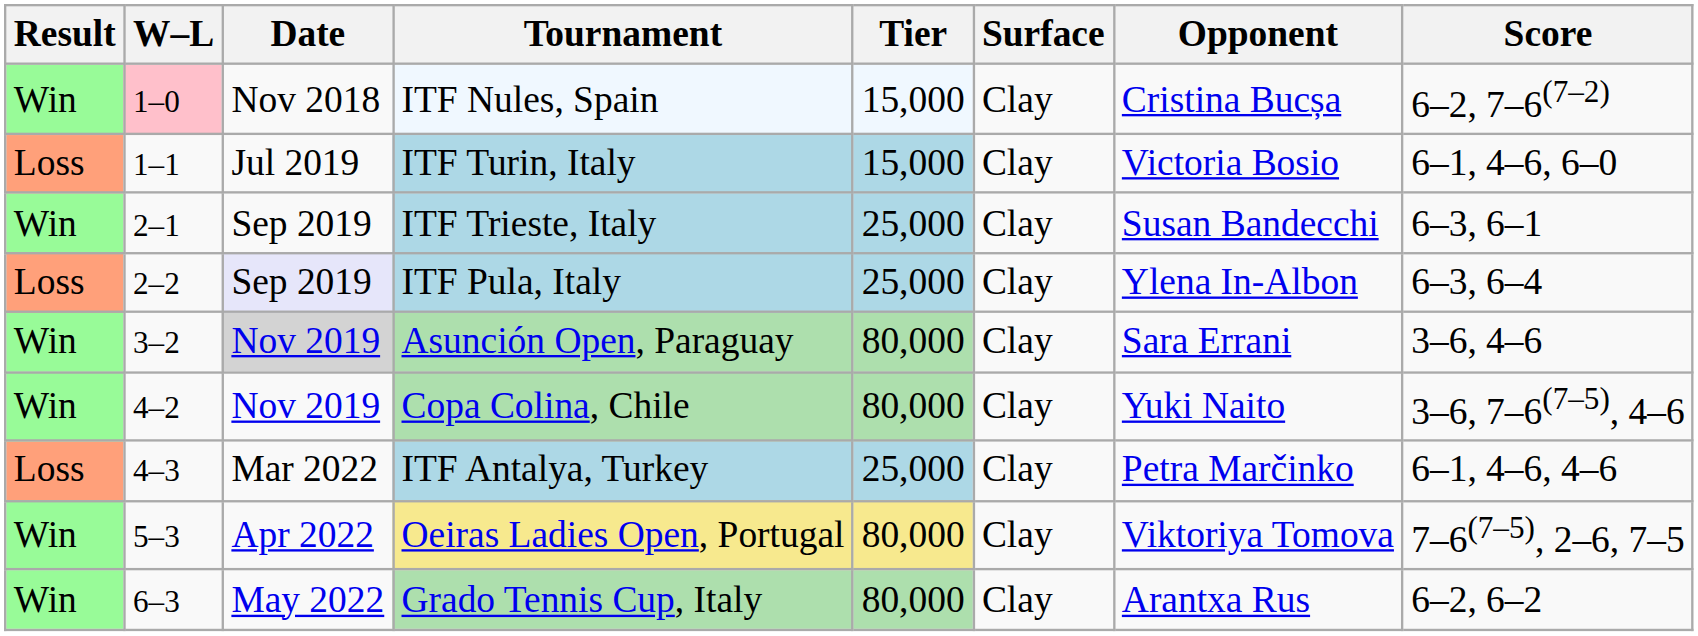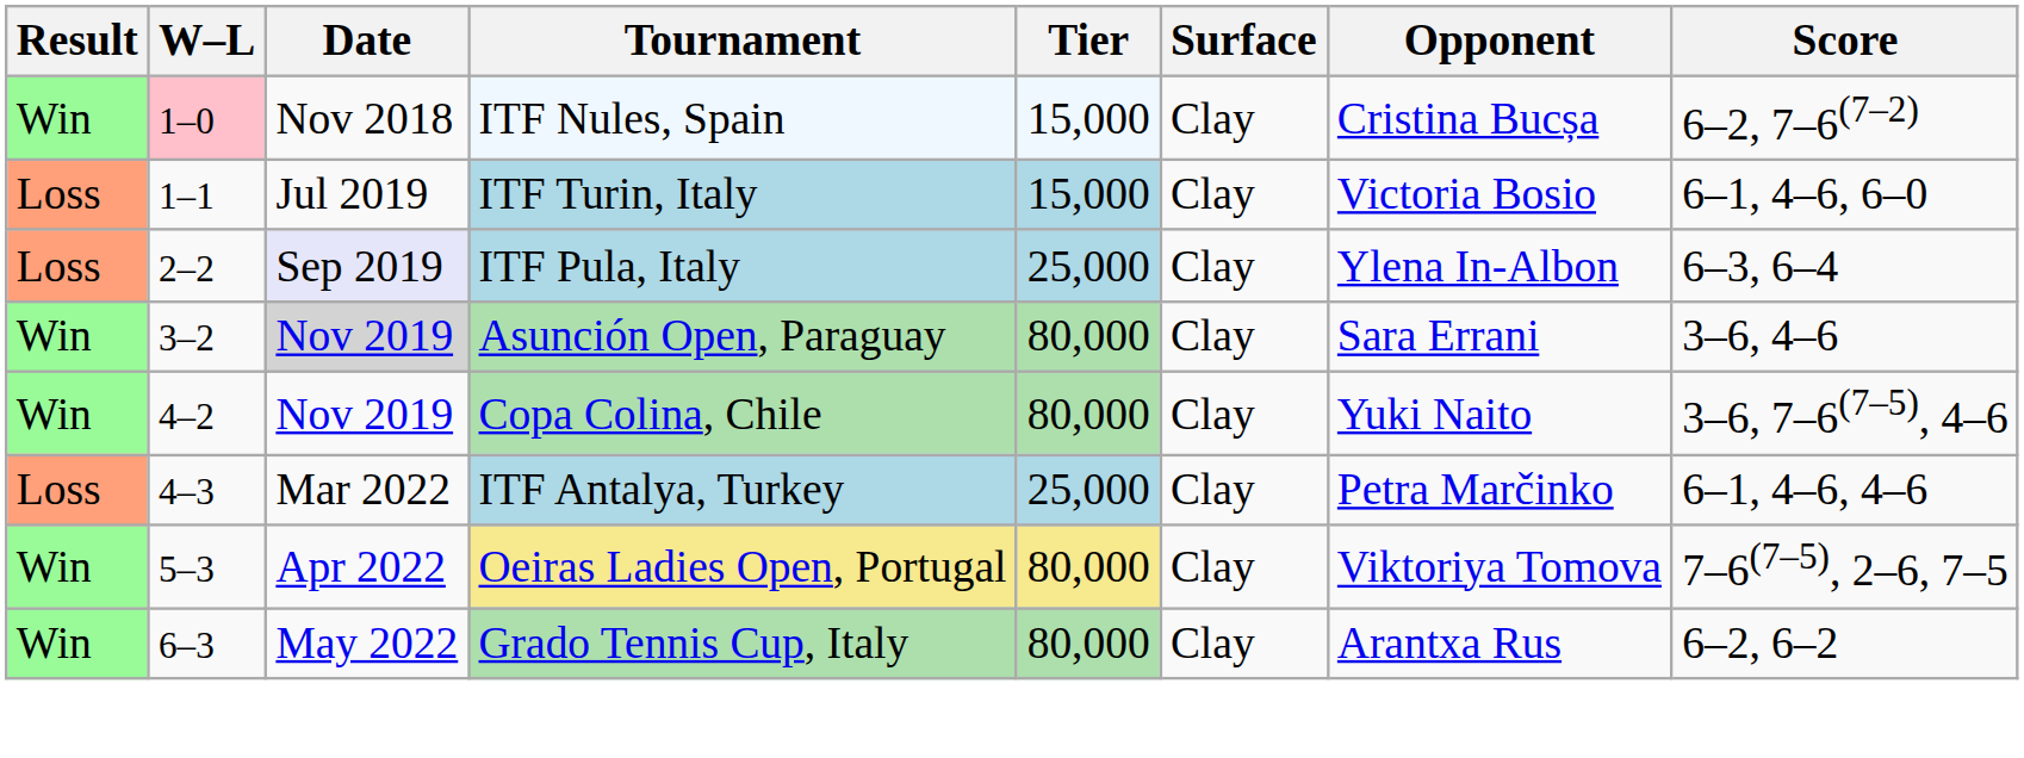- row: Win | 2–1 | Sep 2019 | ITF Trieste, Italy | 25,000 | Clay | Susan Bandecchi | 6–3, 6–1
